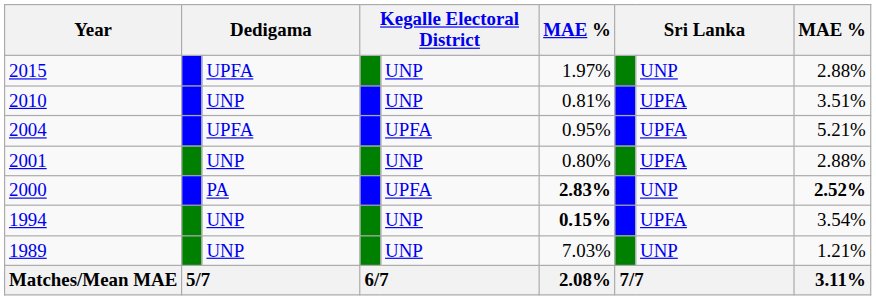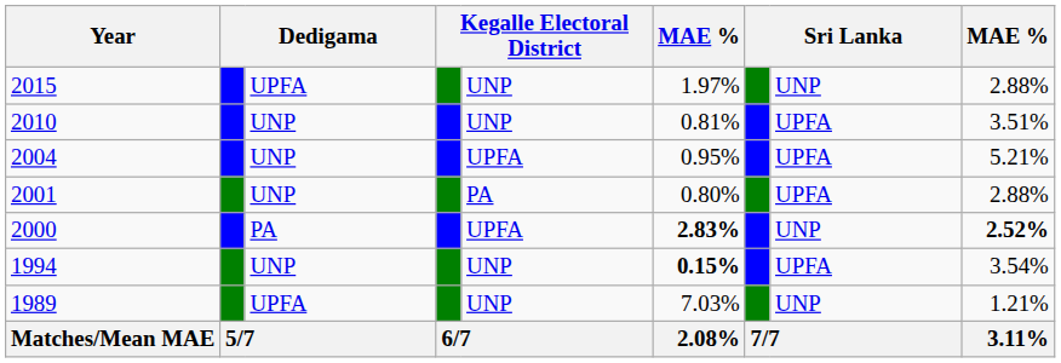2004 | column 3: UPFA -> UNP
2001 | column 5: UNP -> PA
1989 | column 3: UNP -> UPFA
